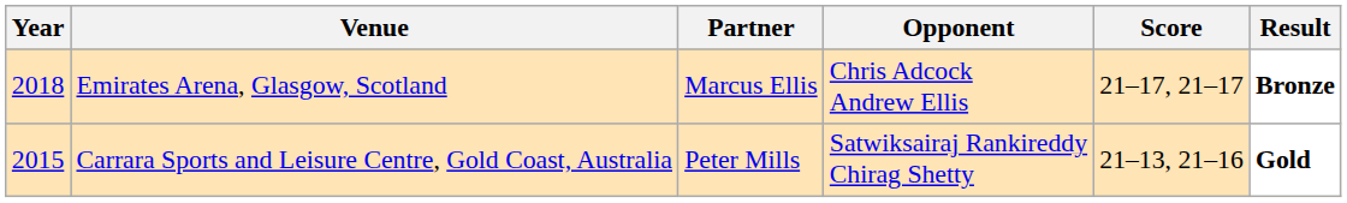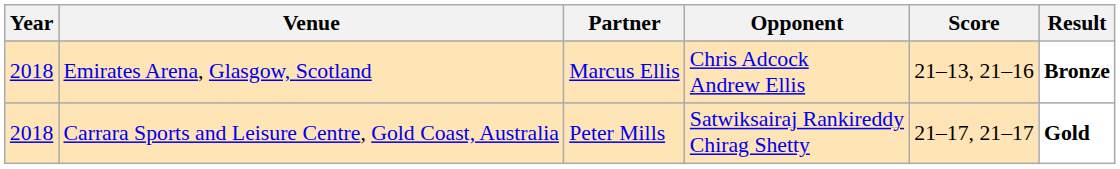Emirates Arena, Glasgow, Scotland | Score: 21–17, 21–17 -> 21–13, 21–16
Carrara Sports and Leisure Centre, Gold Coast, Australia | Year: 2015 -> 2018
Carrara Sports and Leisure Centre, Gold Coast, Australia | Score: 21–13, 21–16 -> 21–17, 21–17
